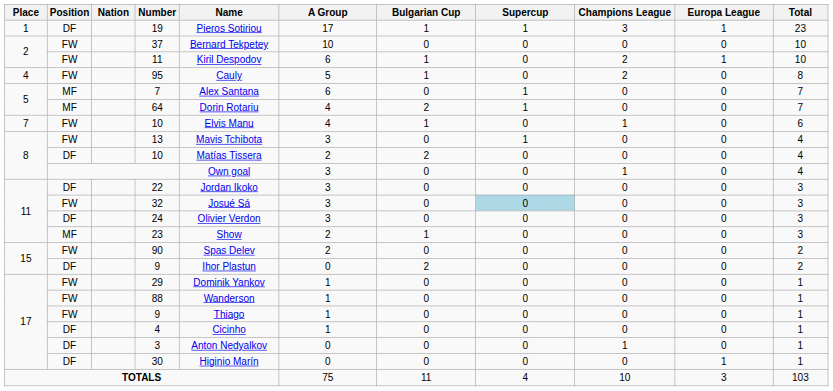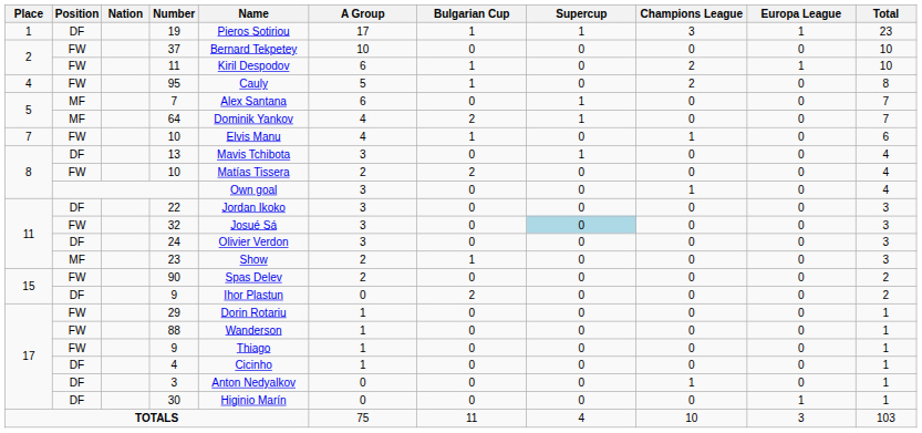64 | Name: Dorin Rotariu -> Dominik Yankov
13 | Position: FW -> DF
8 / 10 | Position: DF -> FW
29 | Name: Dominik Yankov -> Dorin Rotariu
